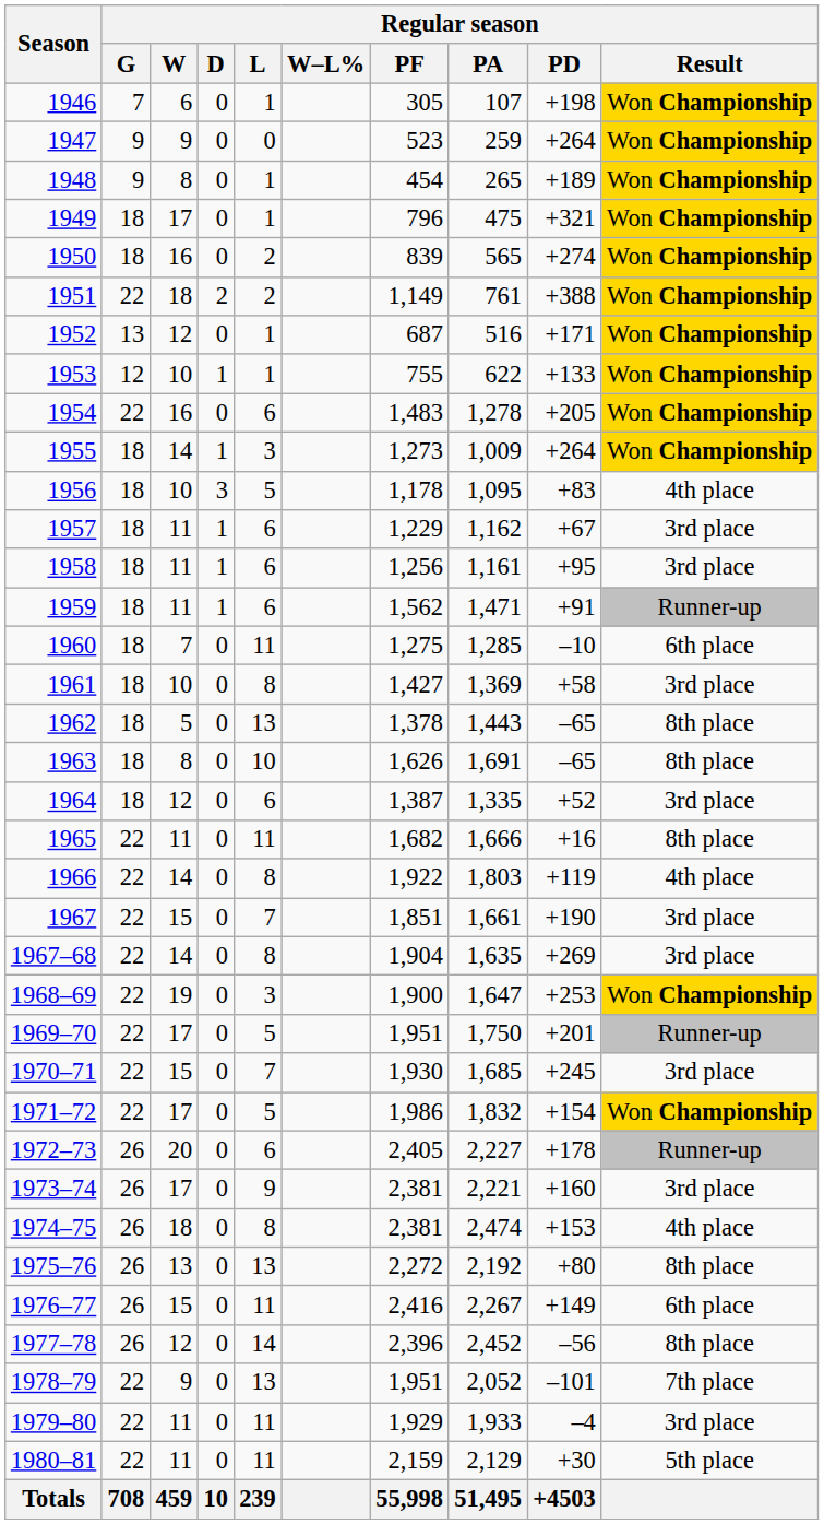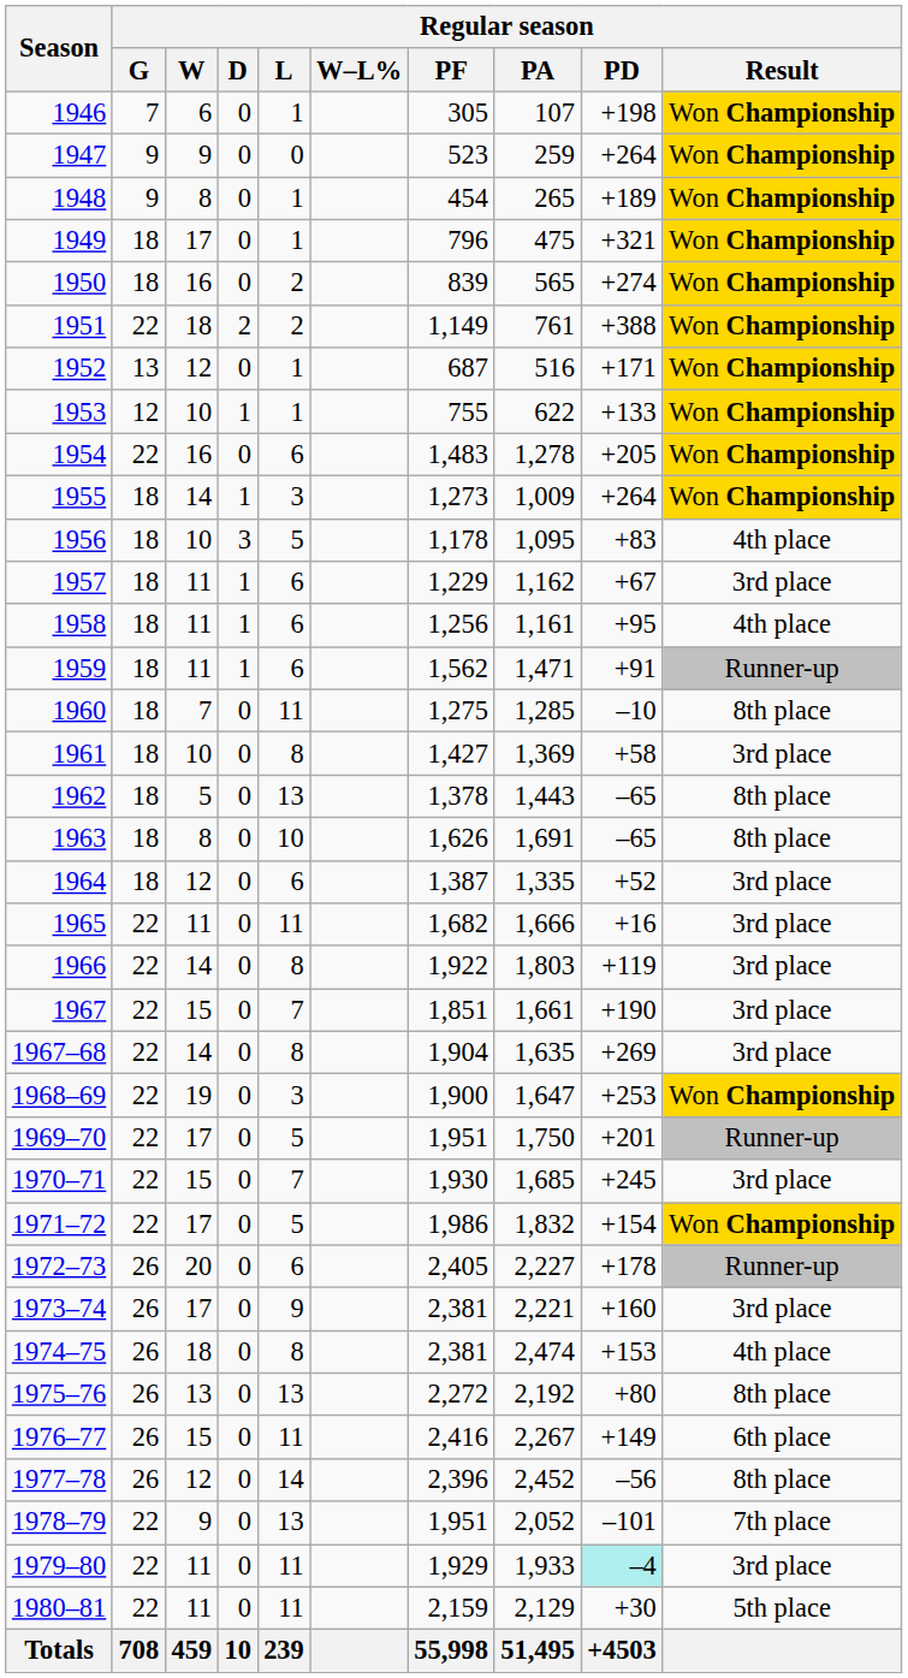1958 | Regular season / Result: 3rd place -> 4th place
1960 | Regular season / Result: 6th place -> 8th place
1965 | Regular season / Result: 8th place -> 3rd place
1966 | Regular season / Result: 4th place -> 3rd place
1979–80 | Regular season / PD: no background -> paleturquoise background
